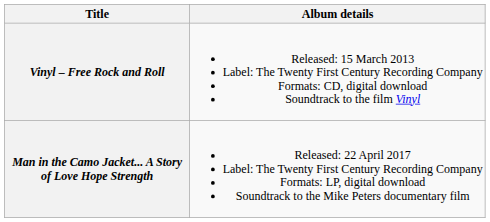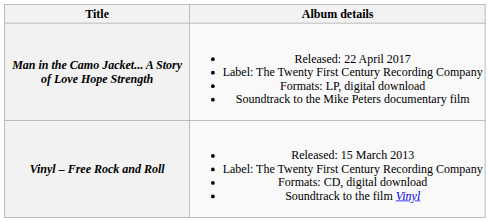rows swapped: Vinyl – Free Rock and Roll <-> Man in the Camo Jacket... A Story of Love Hope Strength
